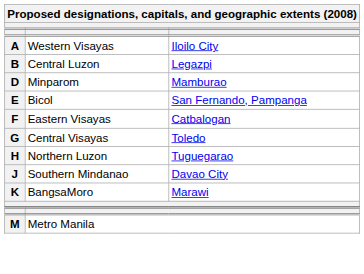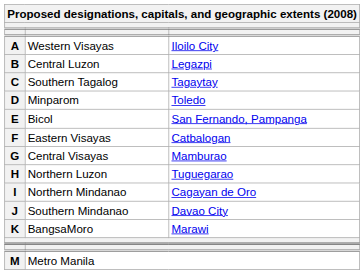+ row: C | Southern Tagalog | Tagaytay
D | column 3: Mamburao -> Toledo
G | column 3: Toledo -> Mamburao
+ row: I | Northern Mindanao | Cagayan de Oro
